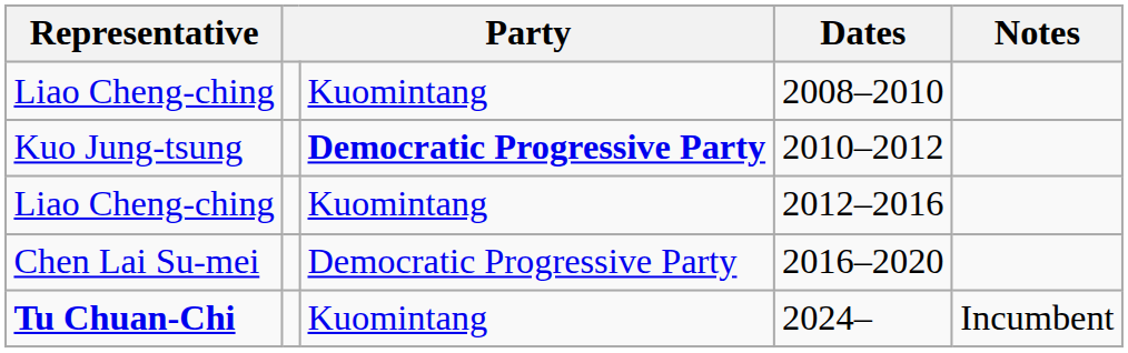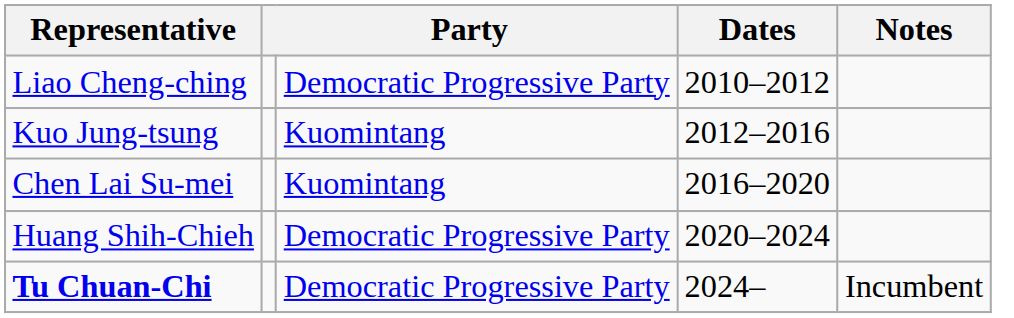- row: Liao Cheng-ching | Kuomintang | 2008–2010
2010–2012 | Representative: Kuo Jung-tsung -> Liao Cheng-ching
2010–2012 | column 3: bold -> normal
2012–2016 | Representative: Liao Cheng-ching -> Kuo Jung-tsung
2016–2020 | column 3: Democratic Progressive Party -> Kuomintang
+ row: Huang Shih-Chieh | Democratic Progressive Party | 2020–2024
2024– | column 3: Kuomintang -> Democratic Progressive Party
